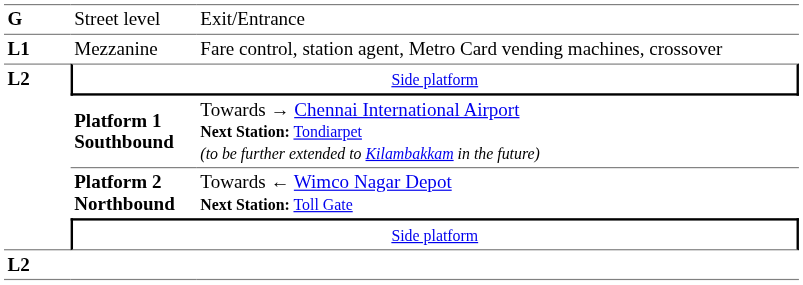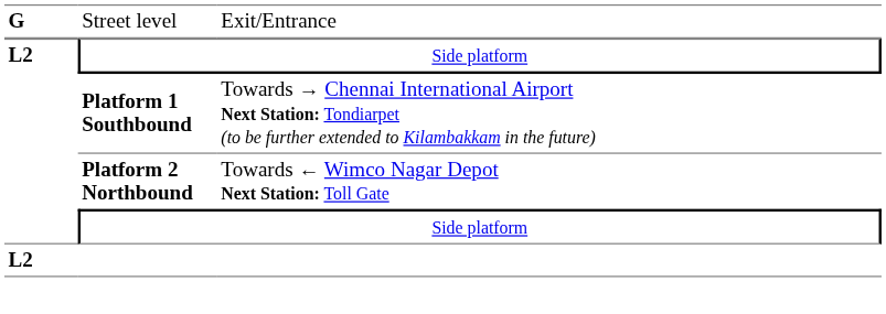- row: L1 | Mezzanine | Fare control, station agent, Metro Card vending machines, crossover
